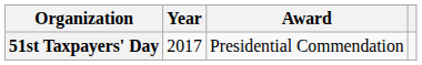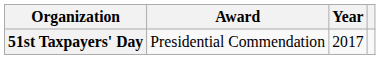columns swapped: Year <-> Award
